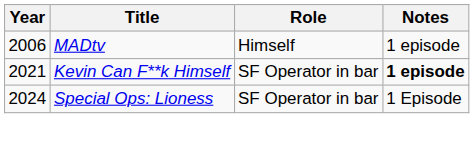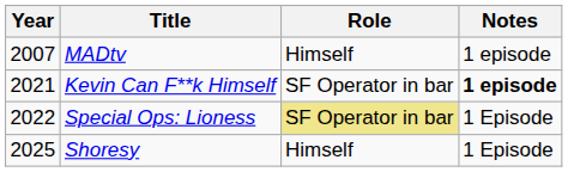MADtv | Year: 2006 -> 2007
Special Ops: Lioness | Year: 2024 -> 2022
Special Ops: Lioness | Role: no background -> khaki background
+ row: 2025 | Shoresy | Himself | 1 Episode
